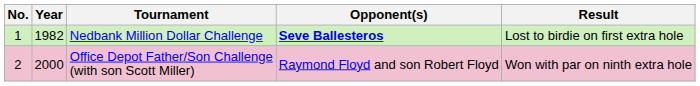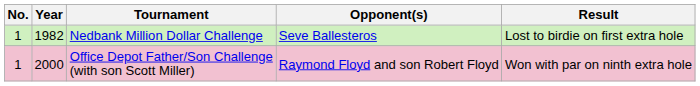Nedbank Million Dollar Challenge | Opponent(s): bold -> normal
Office Depot Father/Son Challenge (with son Scott Miller) | No.: 2 -> 1
